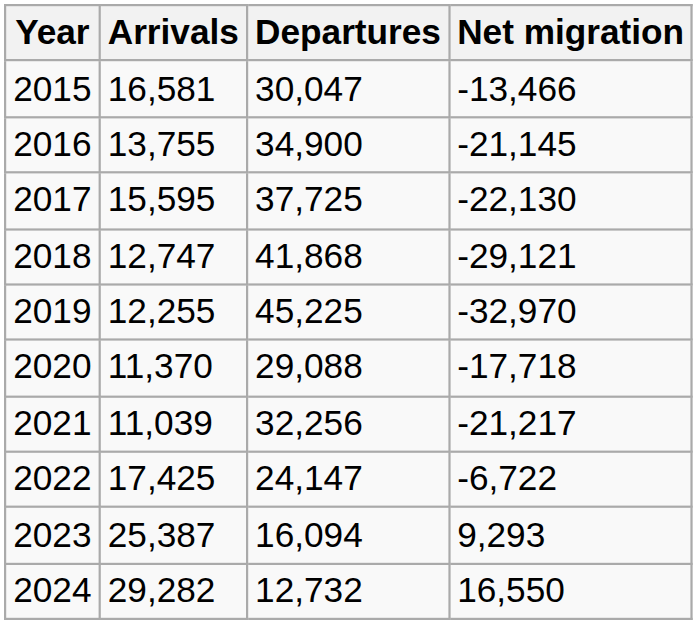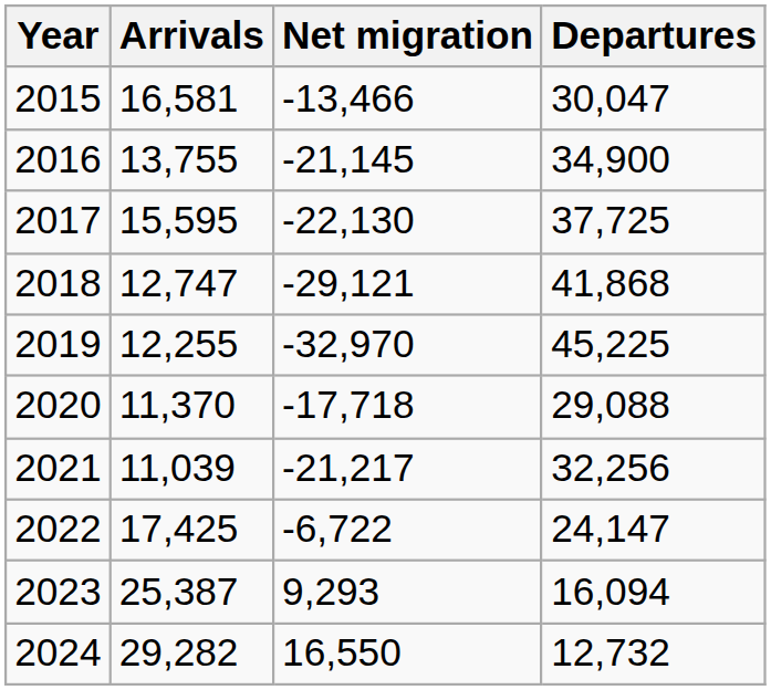columns swapped: Departures <-> Net migration
